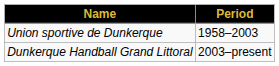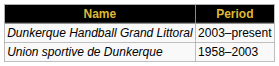rows swapped: Union sportive de Dunkerque <-> Dunkerque Handball Grand Littoral
